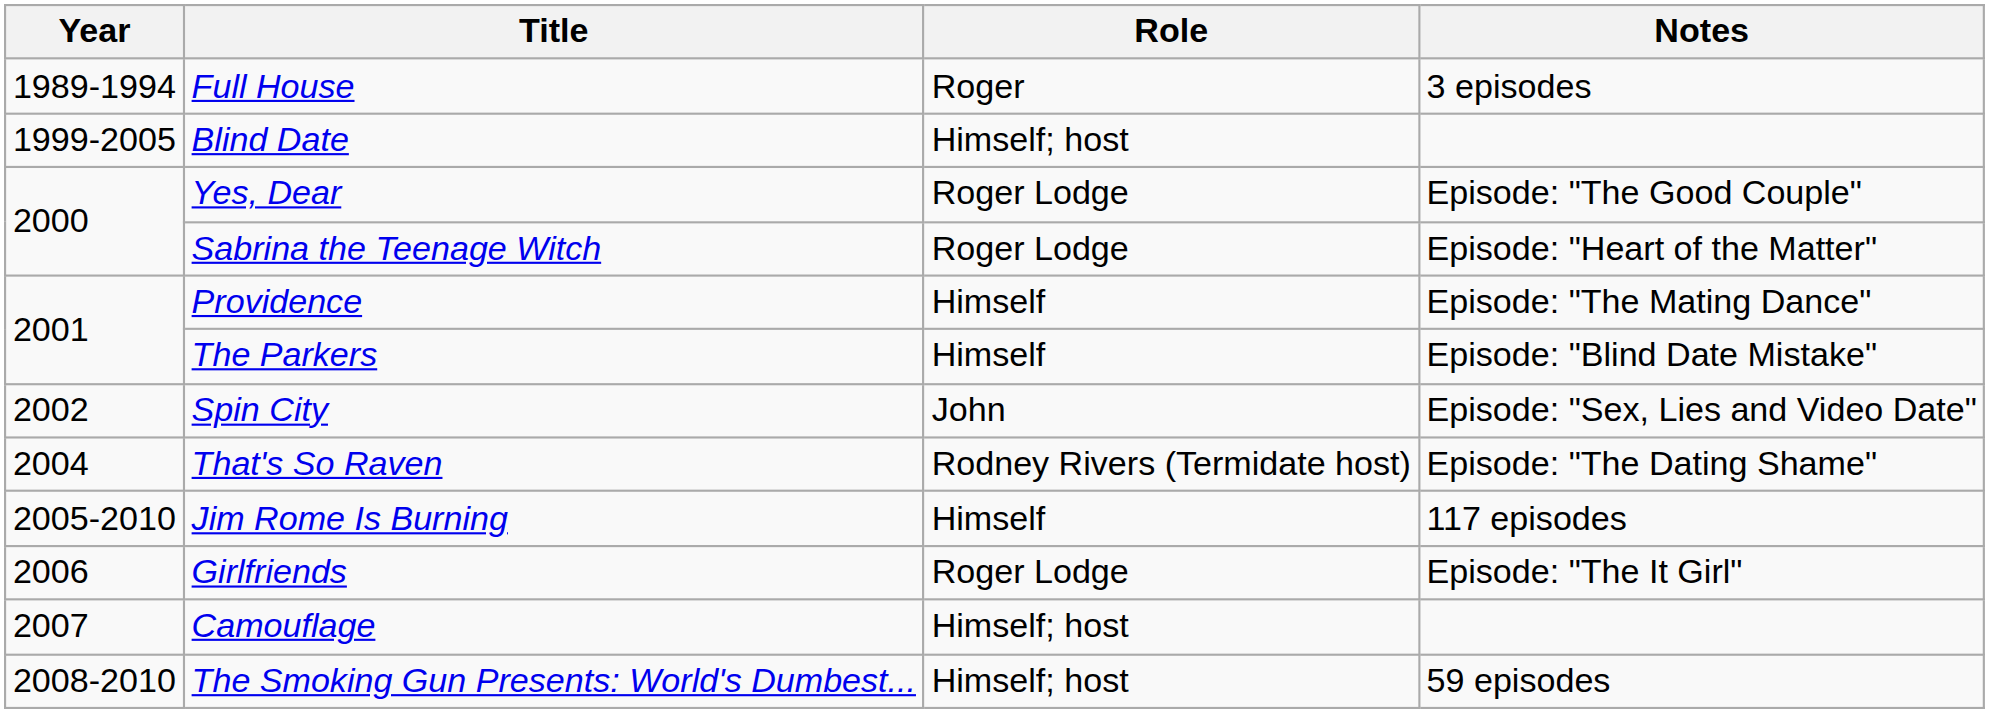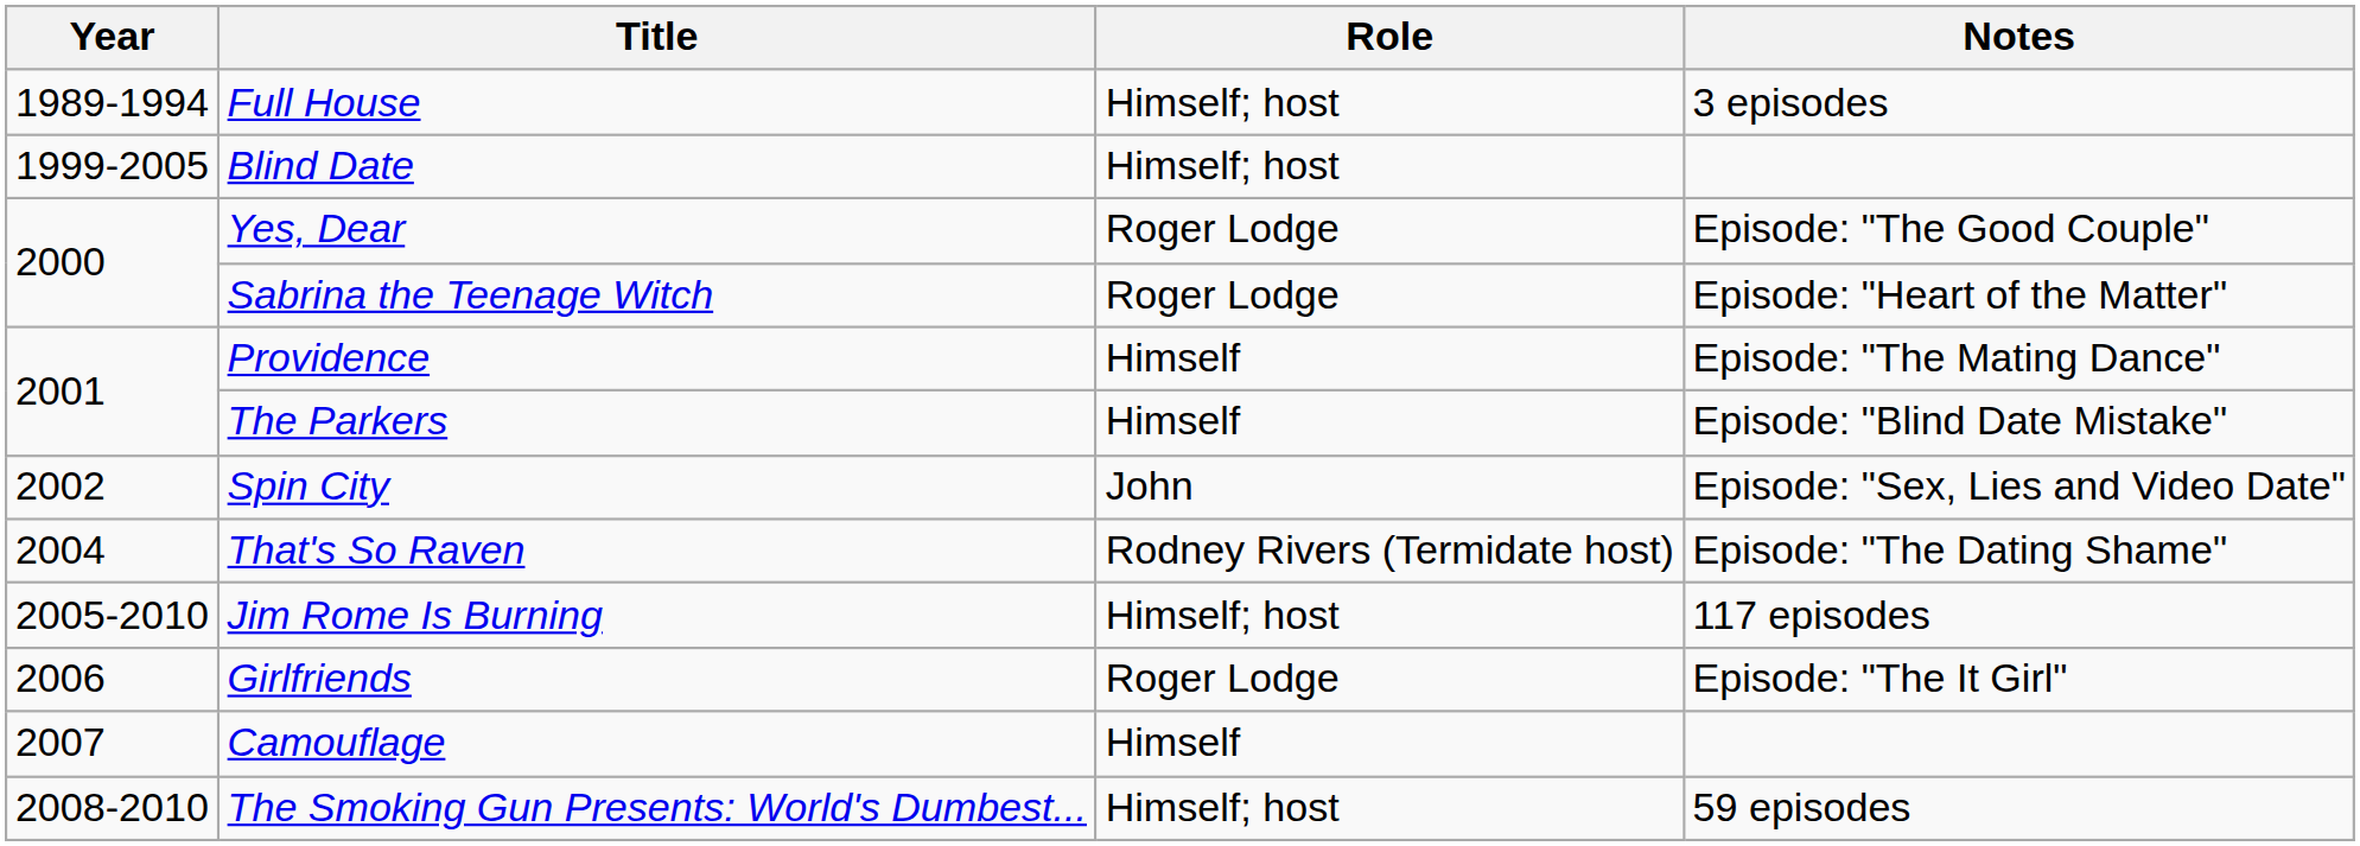Full House | Role: Roger -> Himself; host
Jim Rome Is Burning | Role: Himself -> Himself; host
Camouflage | Role: Himself; host -> Himself
